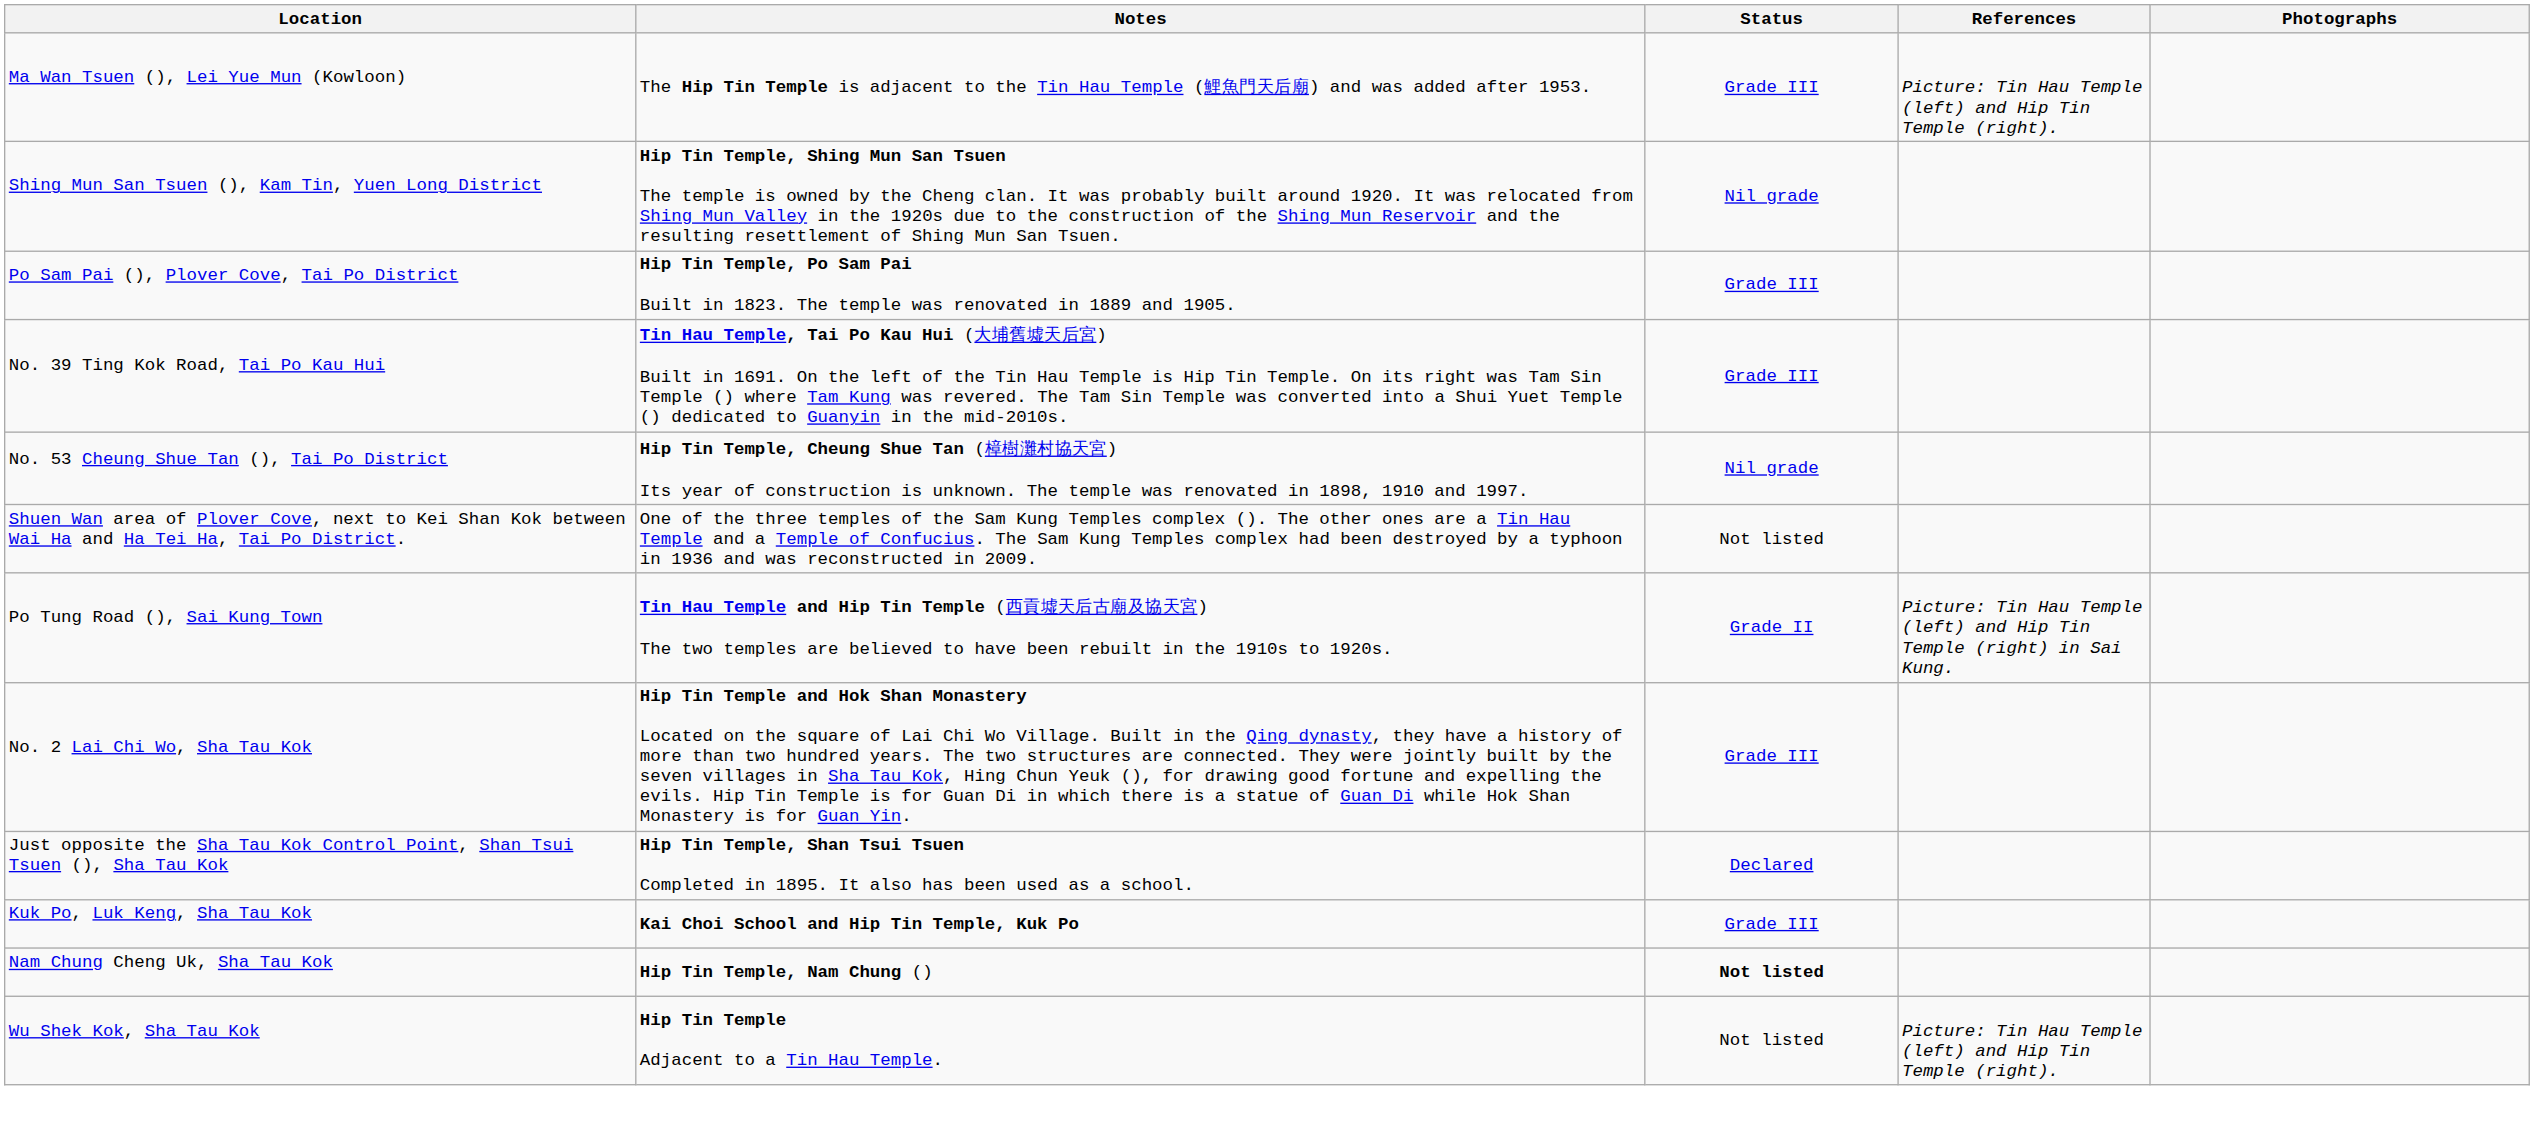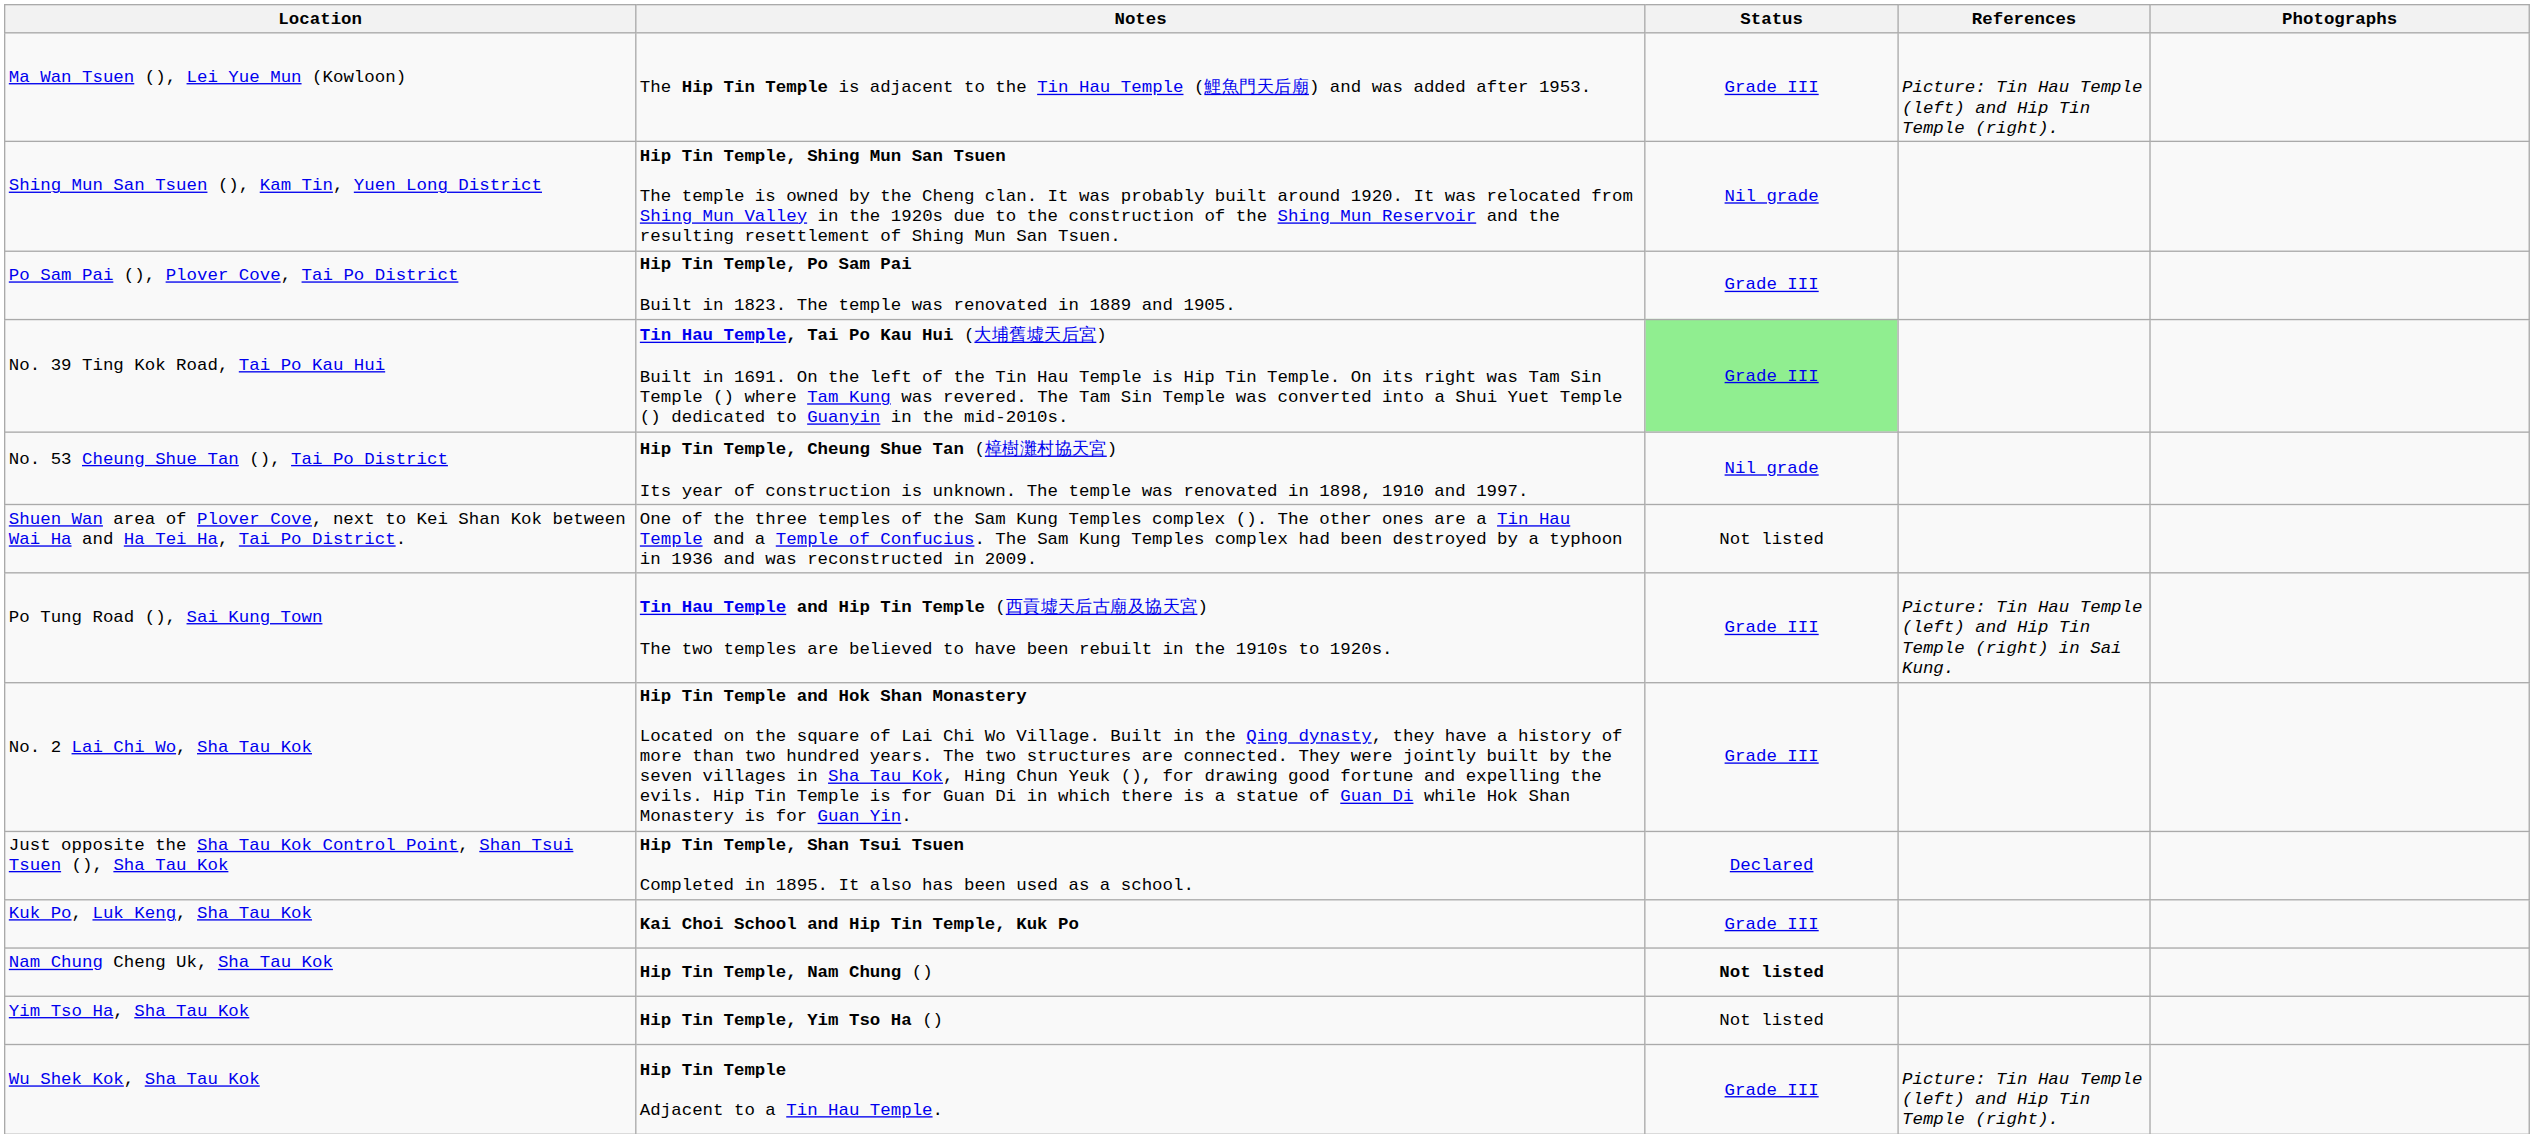No. 39 Ting Kok Road, Tai Po Kau Hui | Status: no background -> lightgreen background
Po Tung Road (), Sai Kung Town | Status: Grade II -> Grade III
+ row: Yim Tso Ha, Sha Tau Kok | Hip Tin Temple, Yim Tso Ha () | Not listed
Wu Shek Kok, Sha Tau Kok | Status: Not listed -> Grade III
